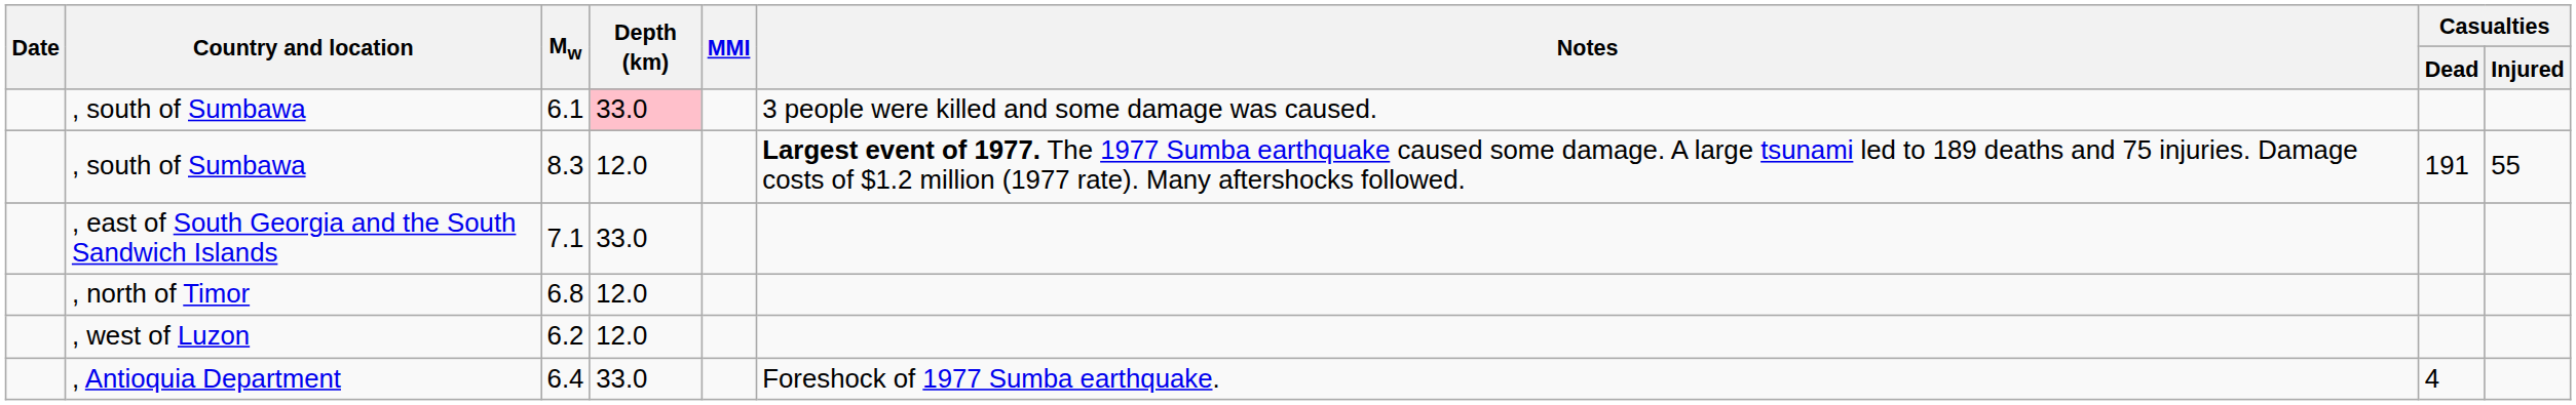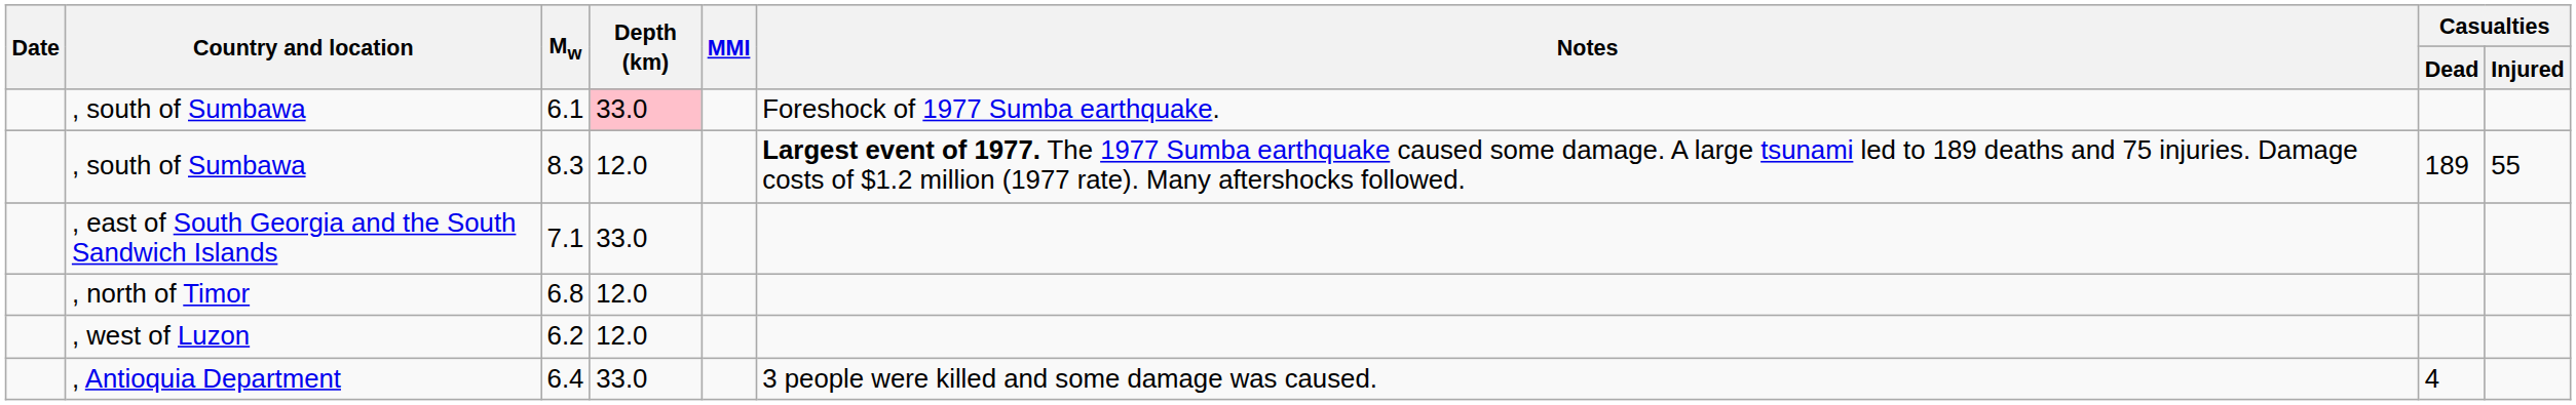6.1 | Notes: 3 people were killed and some damage was caused. -> Foreshock of 1977 Sumba earthquake.
8.3 | Casualties / Dead: 191 -> 189
6.4 | Notes: Foreshock of 1977 Sumba earthquake. -> 3 people were killed and some damage was caused.
